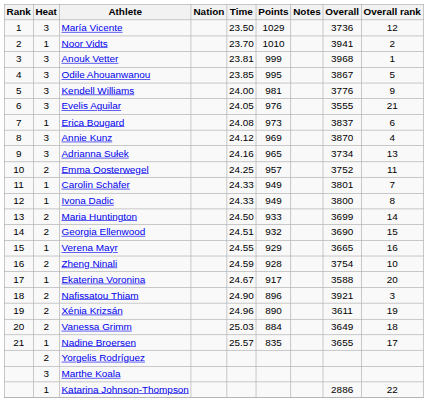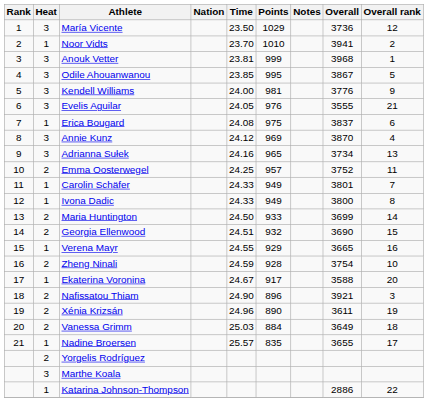Erica Bougard | Points: 973 -> 975
